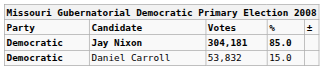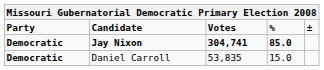Jay Nixon | Votes: 304,181 -> 304,741
Daniel Carroll | Votes: 53,832 -> 53,835
